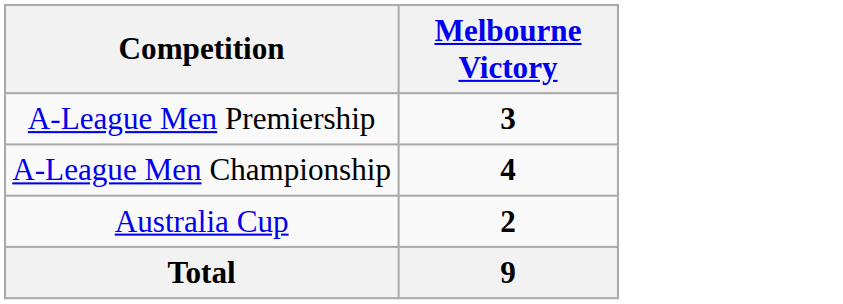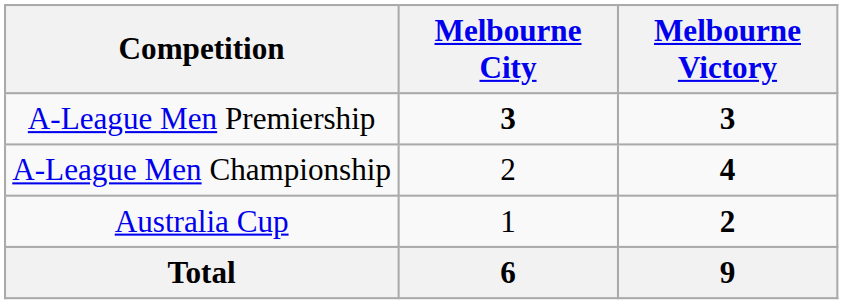+ column: Melbourne City | 3 | 2 | 1 | 6
